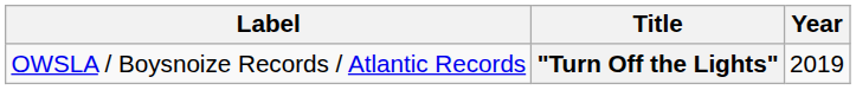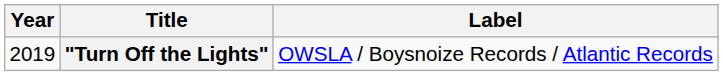columns swapped: Year <-> Label
